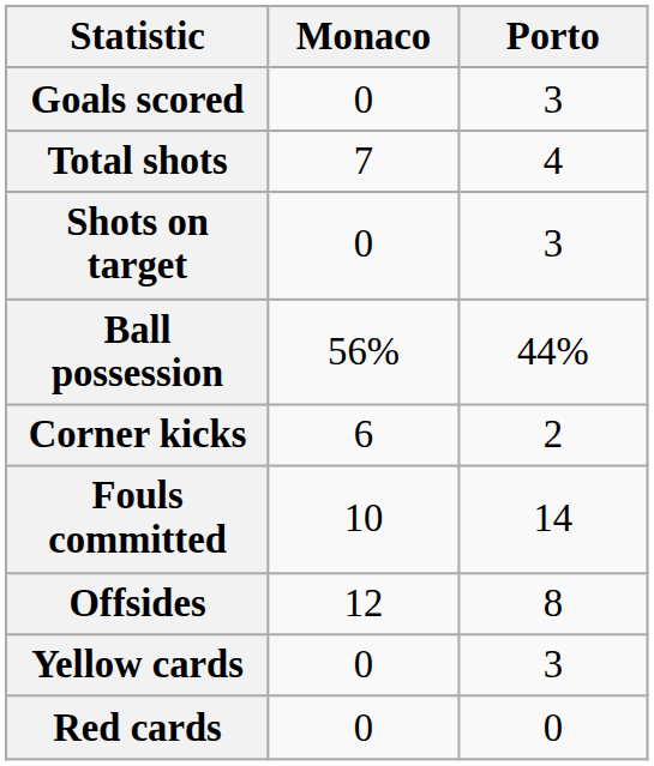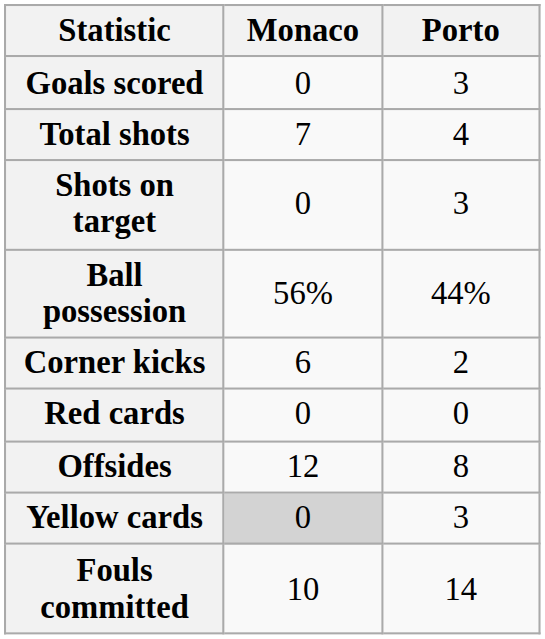rows swapped: Fouls committed <-> Red cards
Yellow cards | Monaco: no background -> lightgrey background
